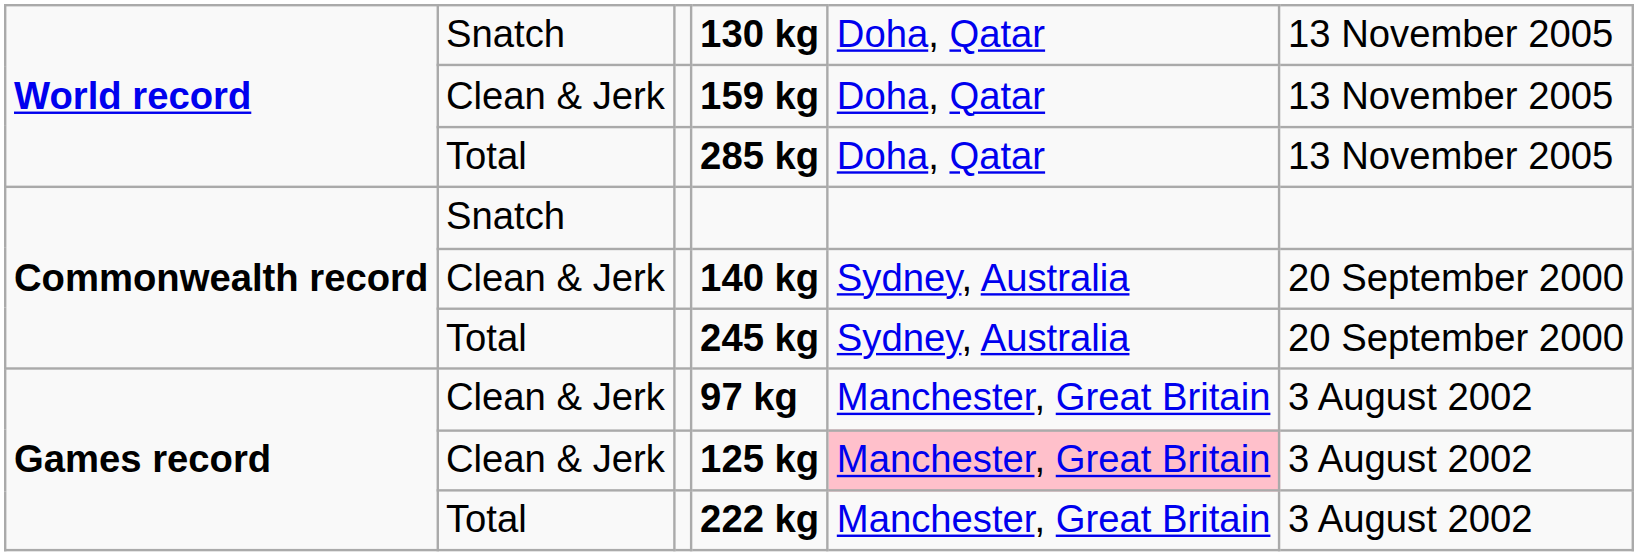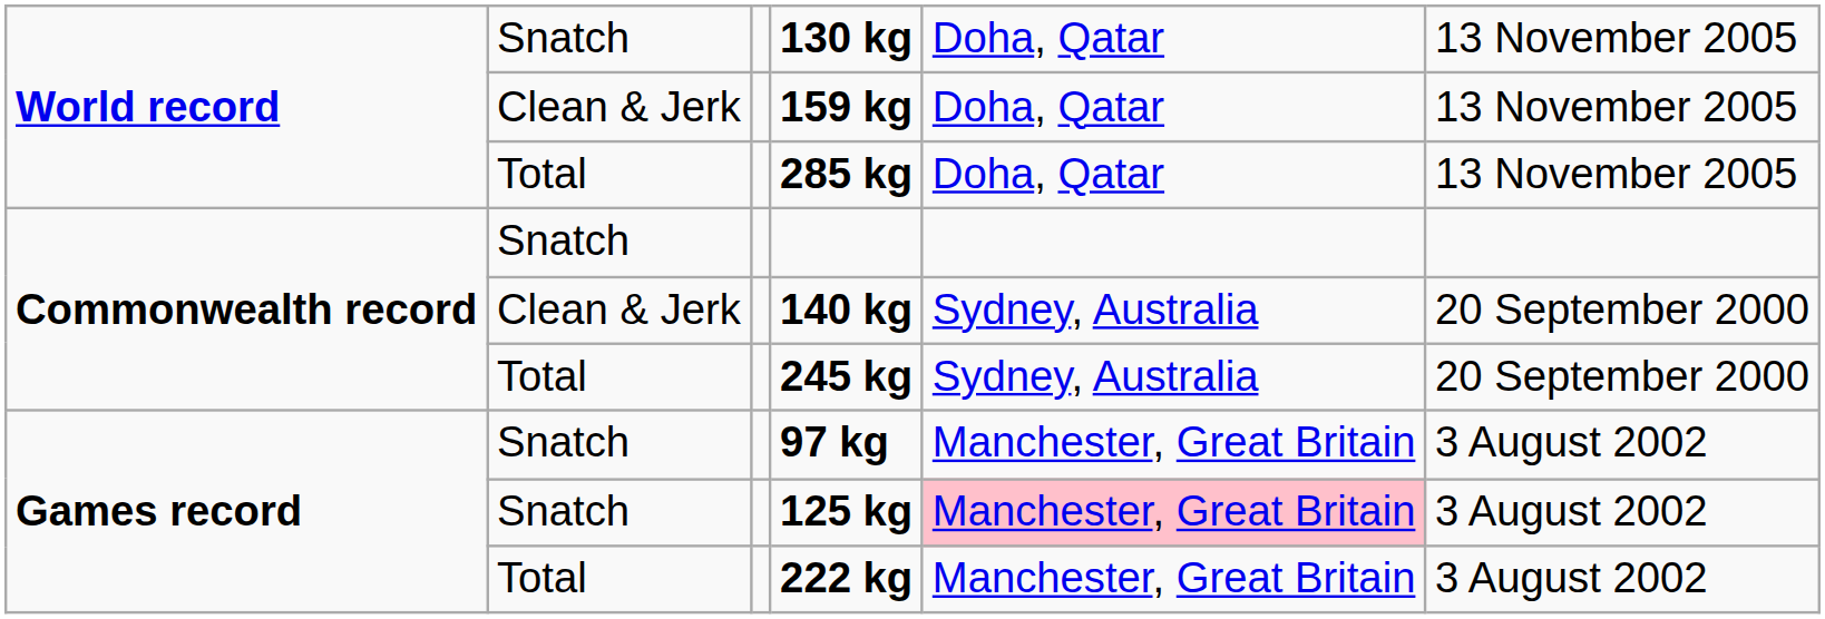97 kg | column 2: Clean & Jerk -> Snatch
125 kg | column 2: Clean & Jerk -> Snatch
